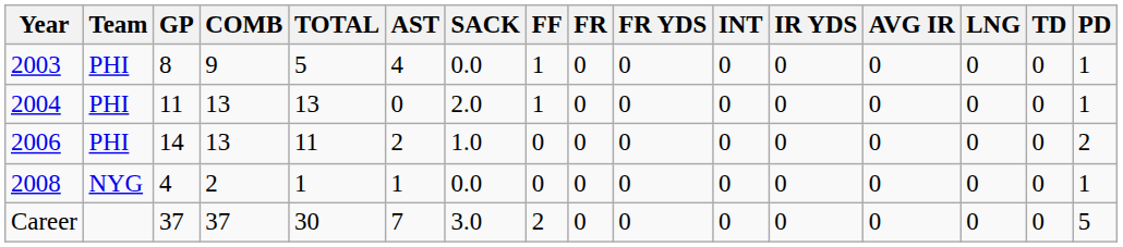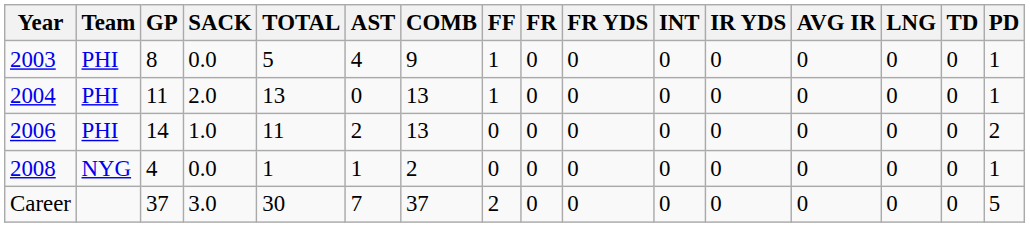columns swapped: COMB <-> SACK
